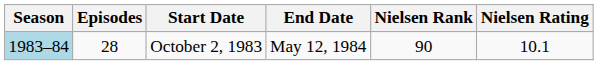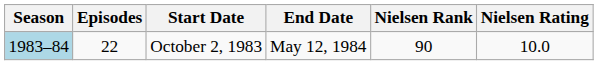October 2, 1983 | Episodes: 28 -> 22
October 2, 1983 | Nielsen Rating: 10.1 -> 10.0
